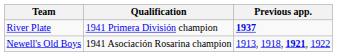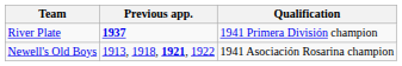columns swapped: Qualification <-> Previous app.
